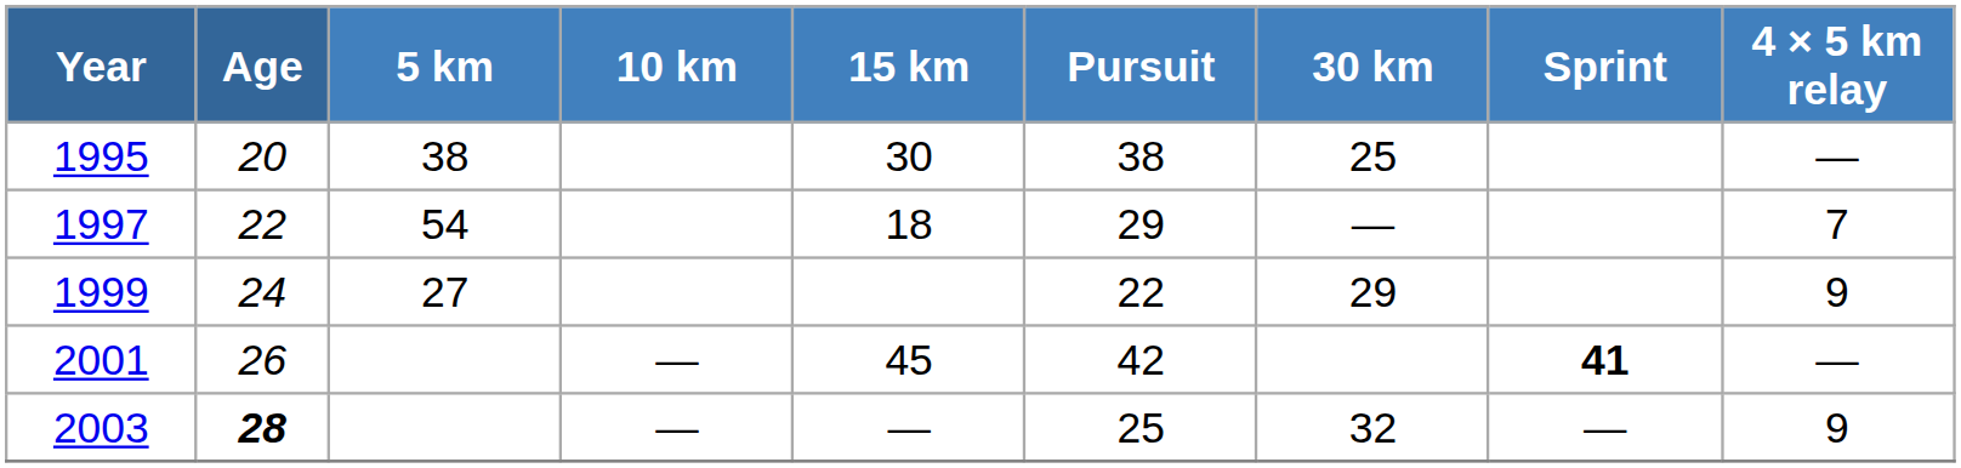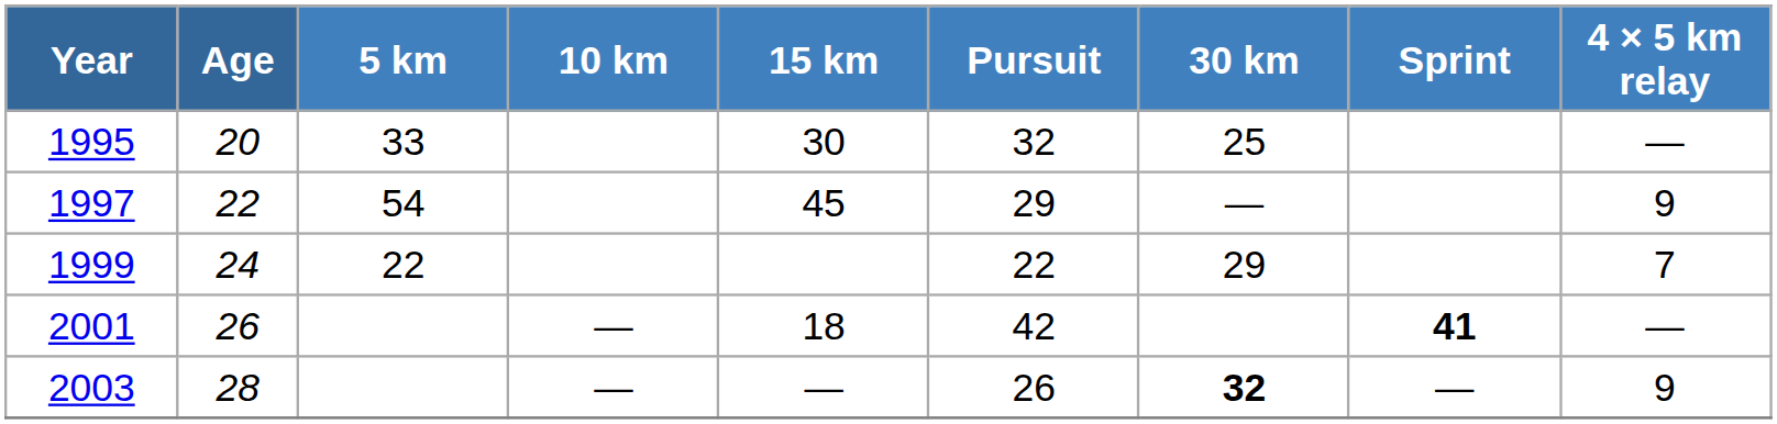1995 | 5 km: 38 -> 33
1995 | Pursuit: 38 -> 32
1997 | 15 km: 18 -> 45
1997 | 4 × 5 km relay: 7 -> 9
1999 | 5 km: 27 -> 22
1999 | 4 × 5 km relay: 9 -> 7
2001 | 15 km: 45 -> 18
2003 | Age: bold -> normal
2003 | Pursuit: 25 -> 26
2003 | 30 km: normal -> bold
